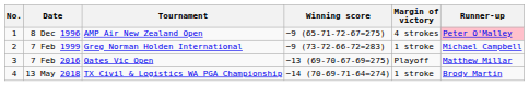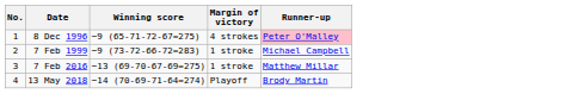- column: Tournament | AMP Air New Zealand Open | Greg Norman Holden International | Oates Vic Open | TX Civil & Logistics WA PGA Championship
7 Feb 2016 | Margin of victory: Playoff -> 1 stroke
13 May 2018 | Margin of victory: 1 stroke -> Playoff
